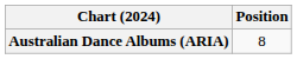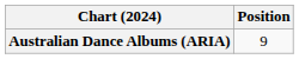Australian Dance Albums (ARIA) | Position: 8 -> 9
